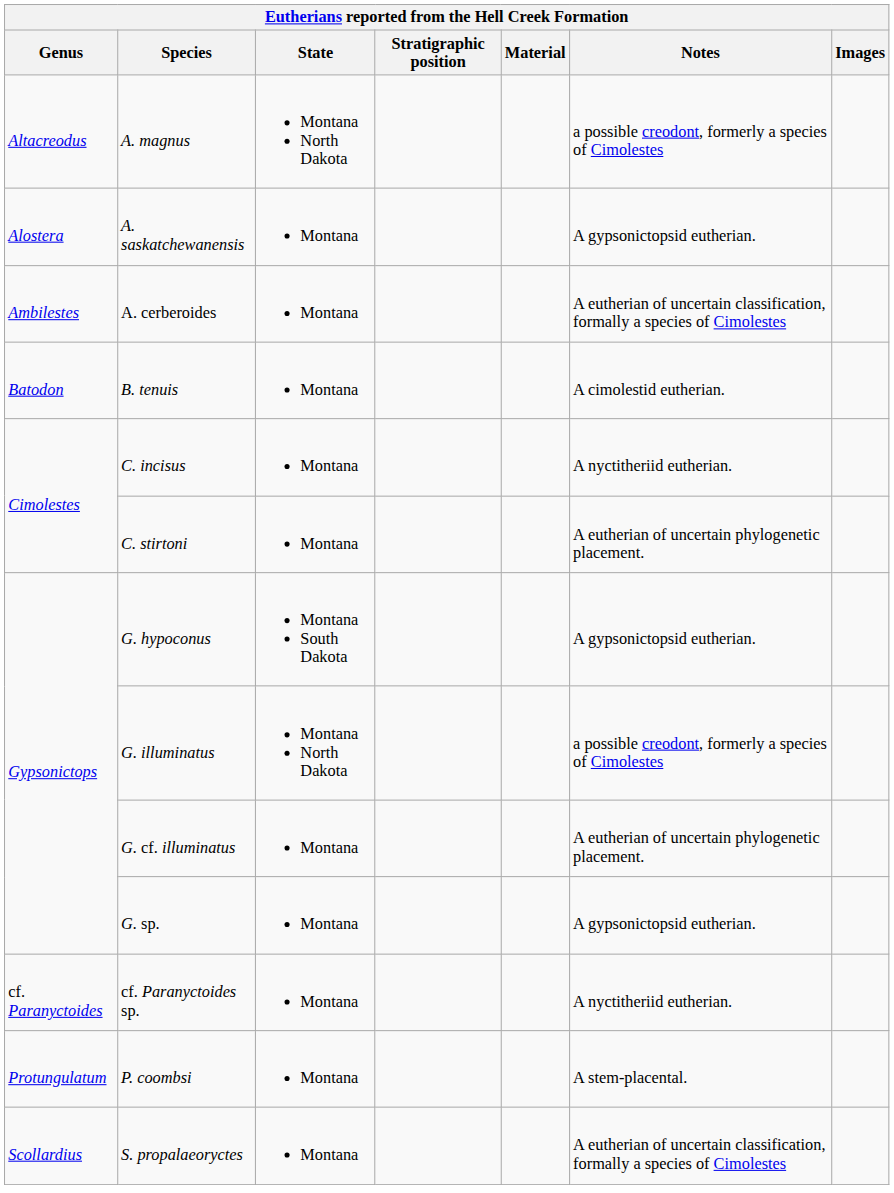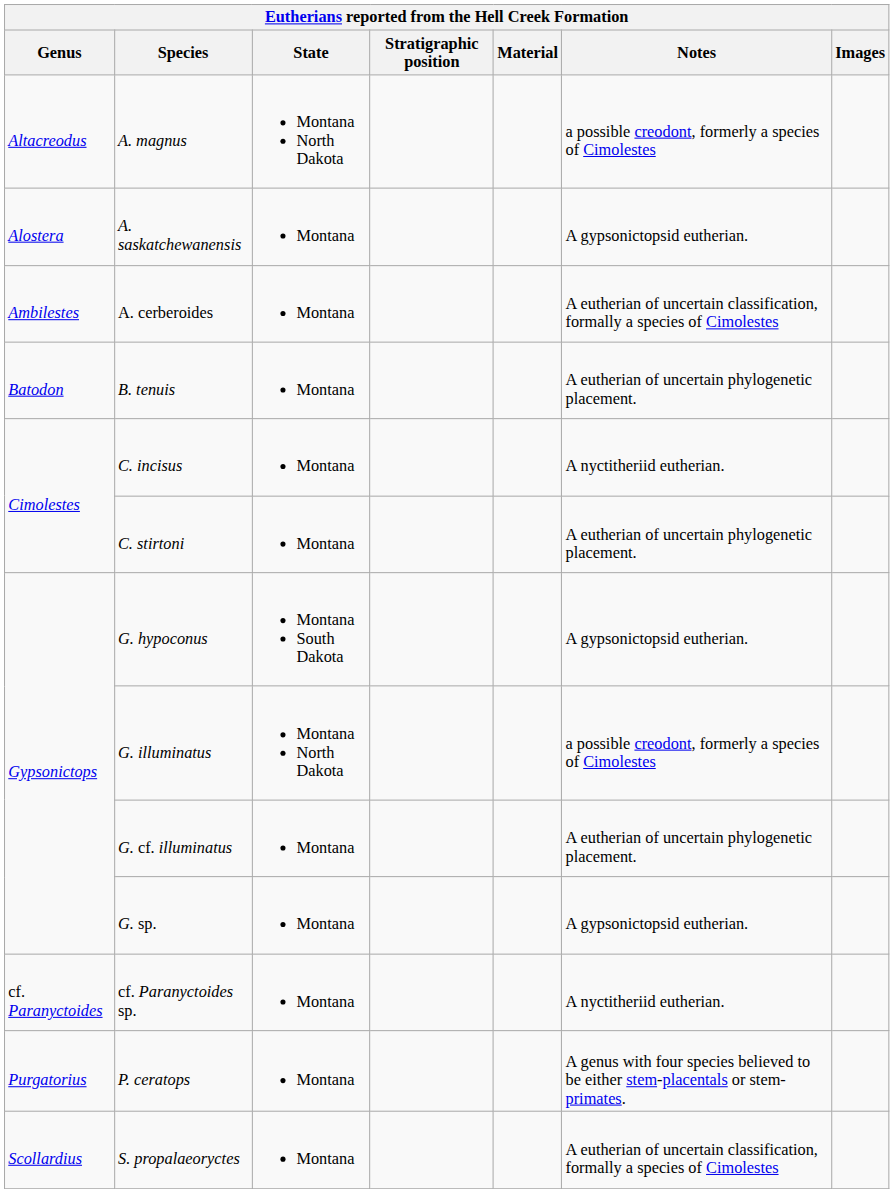B. tenuis | Notes: A cimolestid eutherian. -> A eutherian of uncertain phylogenetic placement.
- row: Protungulatum | P. coombsi | Montana | A stem-placental.
+ row: Purgatorius | P. ceratops | Montana | A genus with four species believed to be either stem-placentals or stem-primates.
